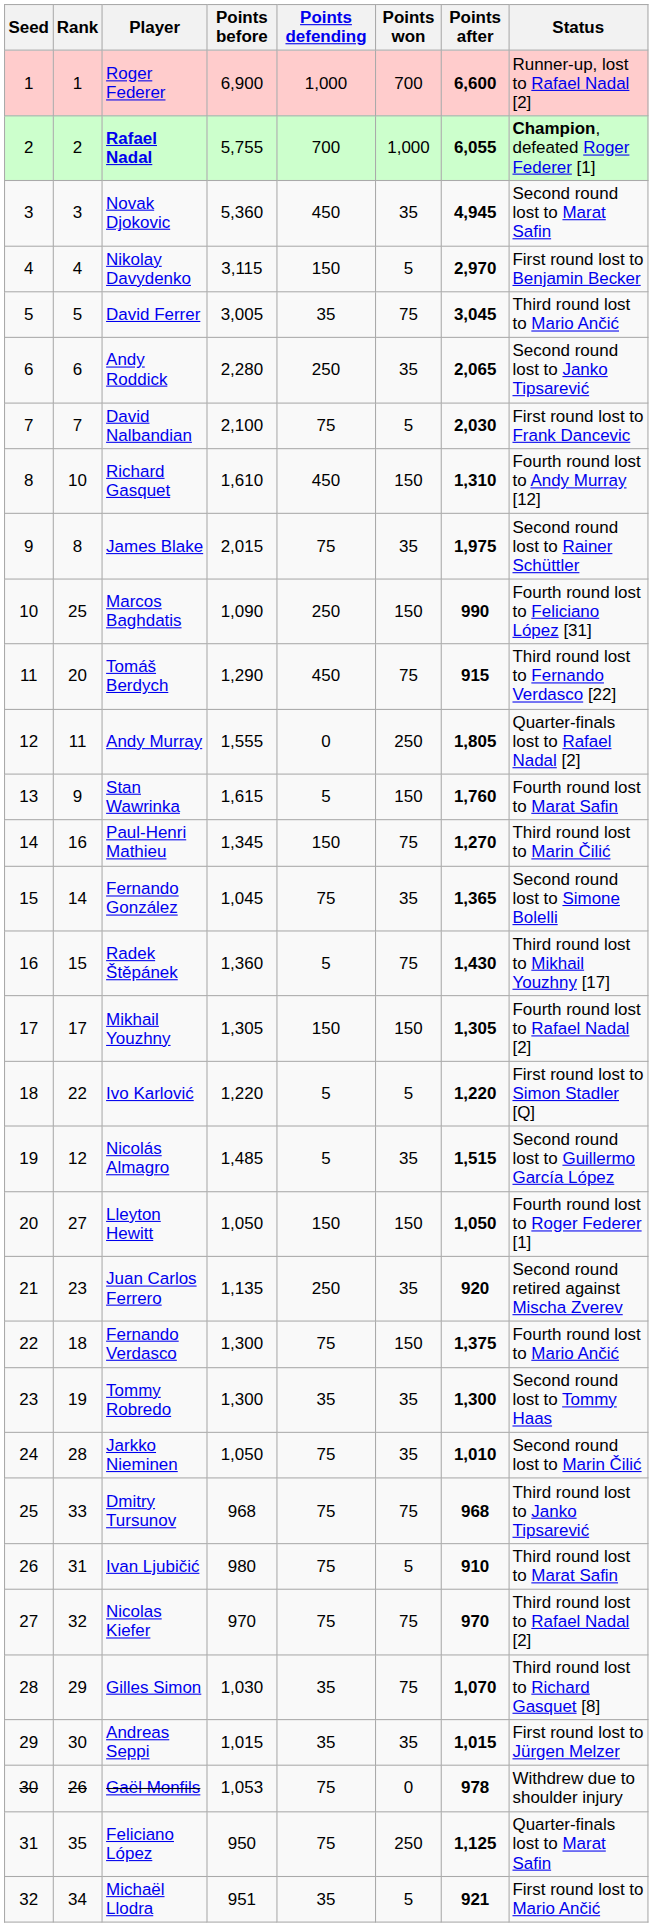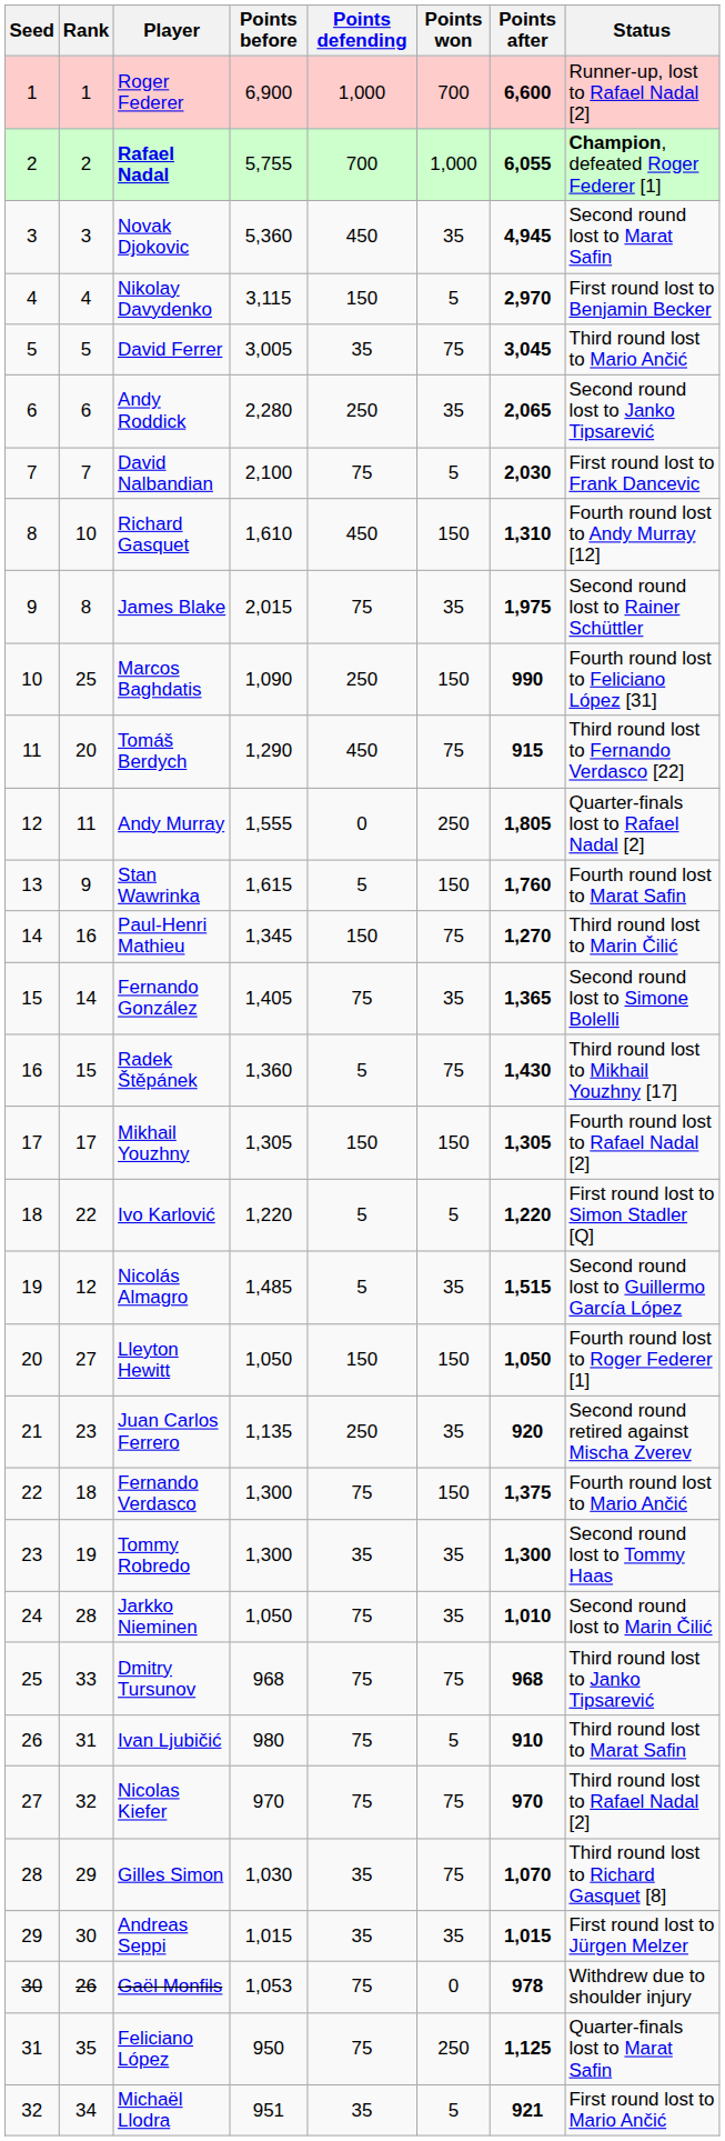Fernando González | Points before: 1,045 -> 1,405
